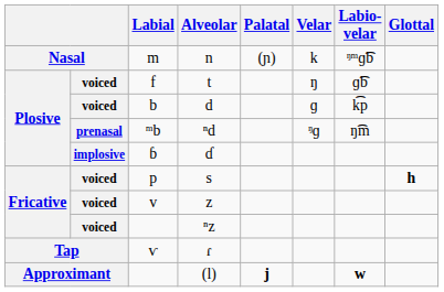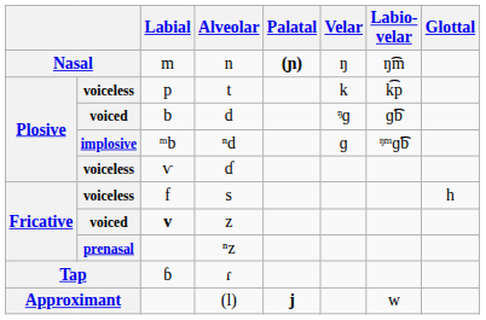n | Palatal: normal -> bold
n | Velar: k -> ŋ
n | Labio- velar: ᵑᵐɡ͡b -> ŋ͡m
t | column 2: voiced -> voiceless
t | Labial: f -> p
t | Velar: ŋ -> k
t | Labio- velar: ɡ͡b -> k͡p
d | Velar: ɡ -> ᵑɡ
d | Labio- velar: k͡p -> ɡ͡b
ⁿd | column 2: prenasal -> implosive
ⁿd | Velar: ᵑɡ -> ɡ
ⁿd | Labio- velar: ŋ͡m -> ᵑᵐɡ͡b
ɗ | column 2: implosive -> voiceless
ɗ | Labial: ɓ -> ⱱ
s | column 2: voiced -> voiceless
s | Labial: p -> f
s | Glottal: bold -> normal
z | Labial: normal -> bold
ⁿz | column 2: voiced -> prenasal
ɾ | Labial: ⱱ -> ɓ
(l) | Labio- velar: bold -> normal
